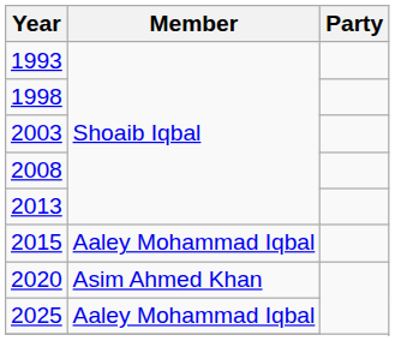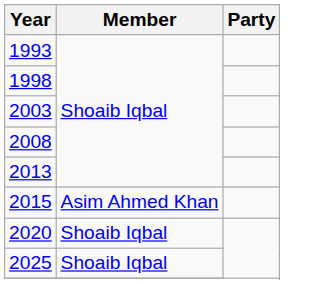2015 | Member: Aaley Mohammad Iqbal -> Asim Ahmed Khan
2020 | Member: Asim Ahmed Khan -> Shoaib Iqbal
2025 | Member: Aaley Mohammad Iqbal -> Shoaib Iqbal
